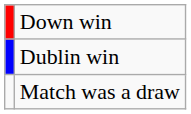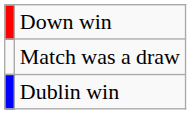rows swapped: Dublin win <-> Match was a draw
